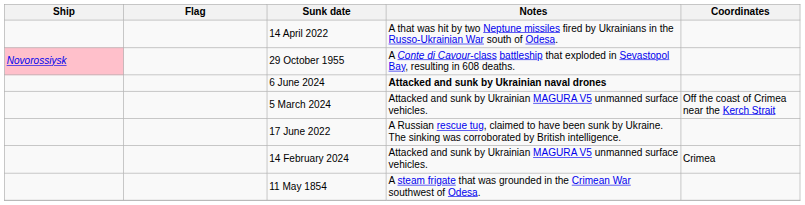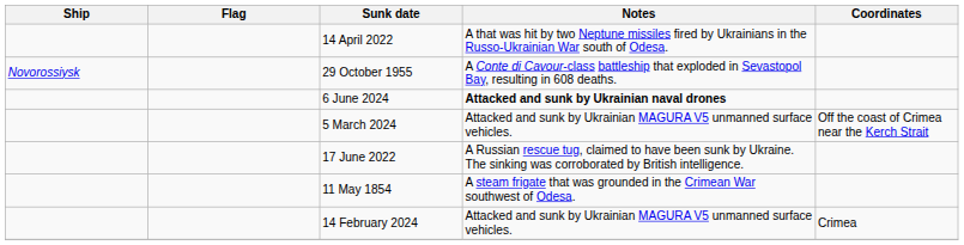29 October 1955 | Ship: pink background -> no background
rows swapped: 11 May 1854 <-> 14 February 2024
